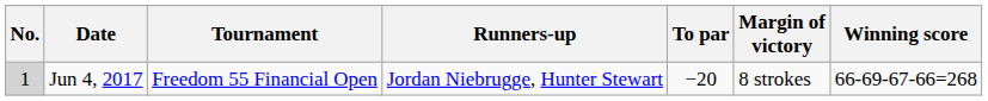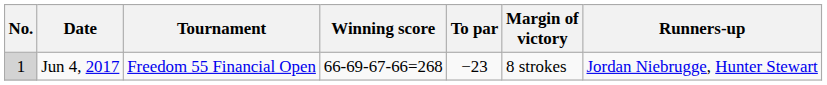columns swapped: Winning score <-> Runners-up
Jun 4, 2017 | To par: −20 -> −23
